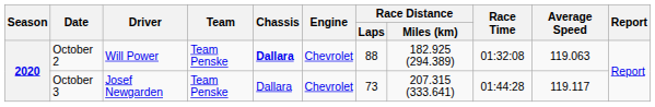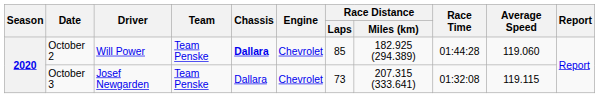October 2 | Race Distance / Laps: 88 -> 85
October 2 | Race Time: 01:32:08 -> 01:44:28
October 2 | Average Speed: 119.063 -> 119.060
October 3 | Race Time: 01:44:28 -> 01:32:08
October 3 | Average Speed: 119.117 -> 119.115
